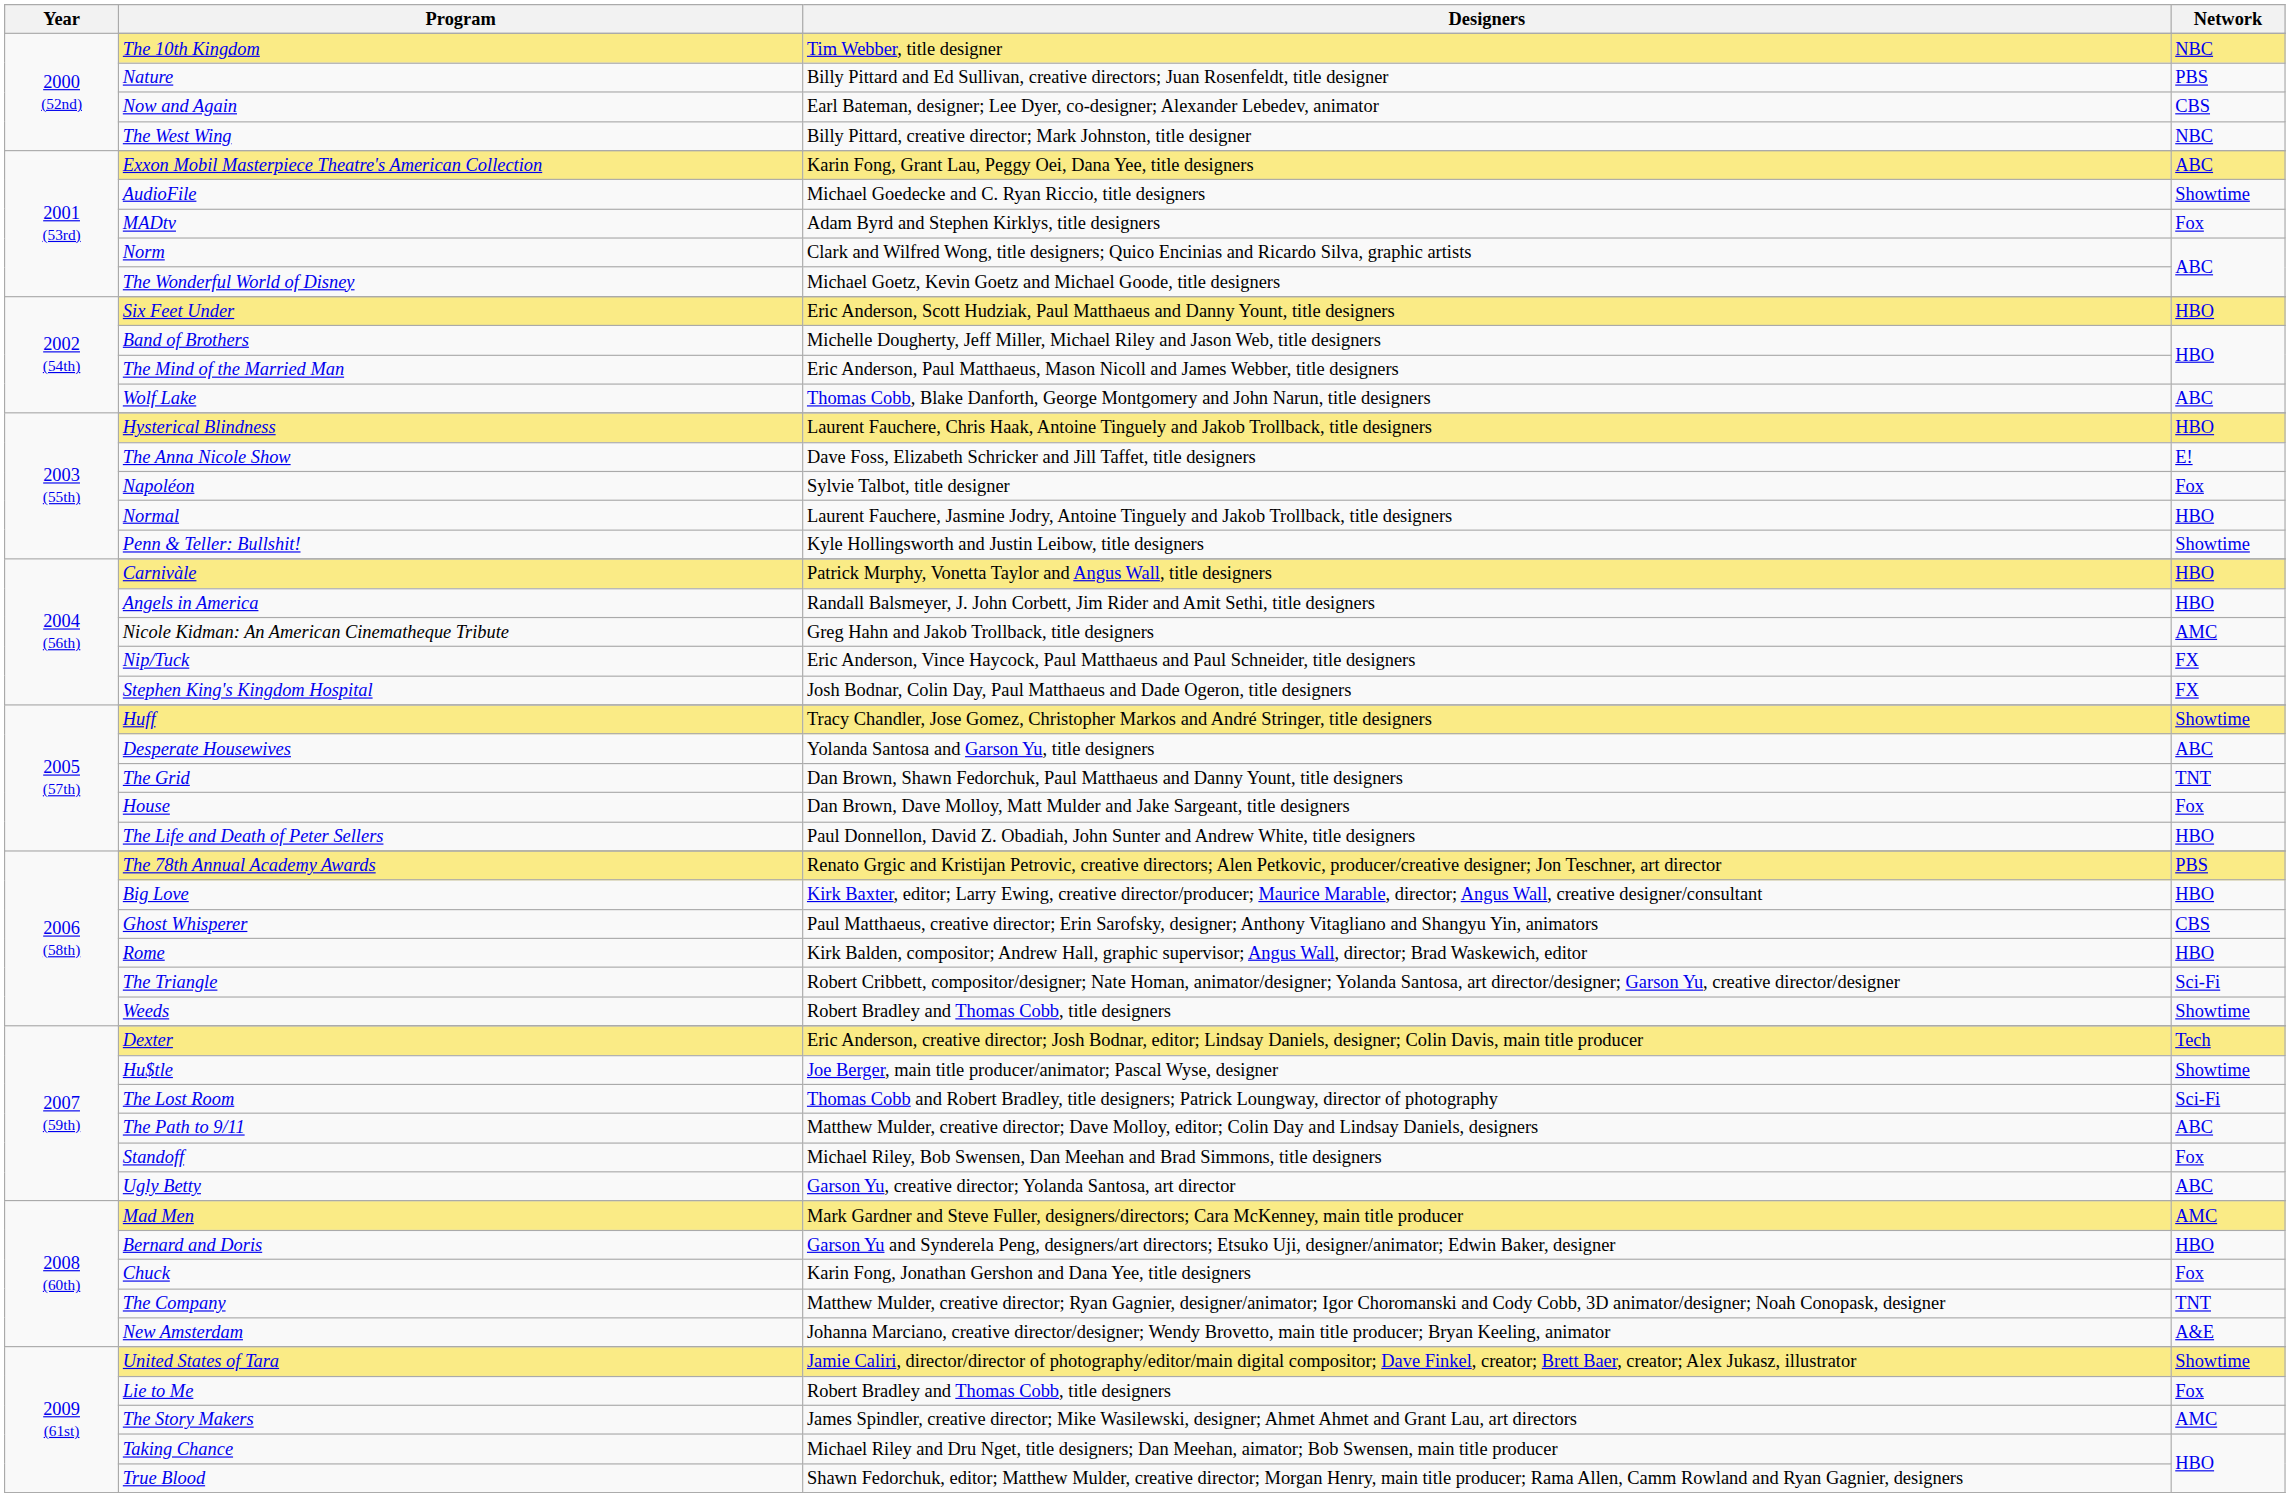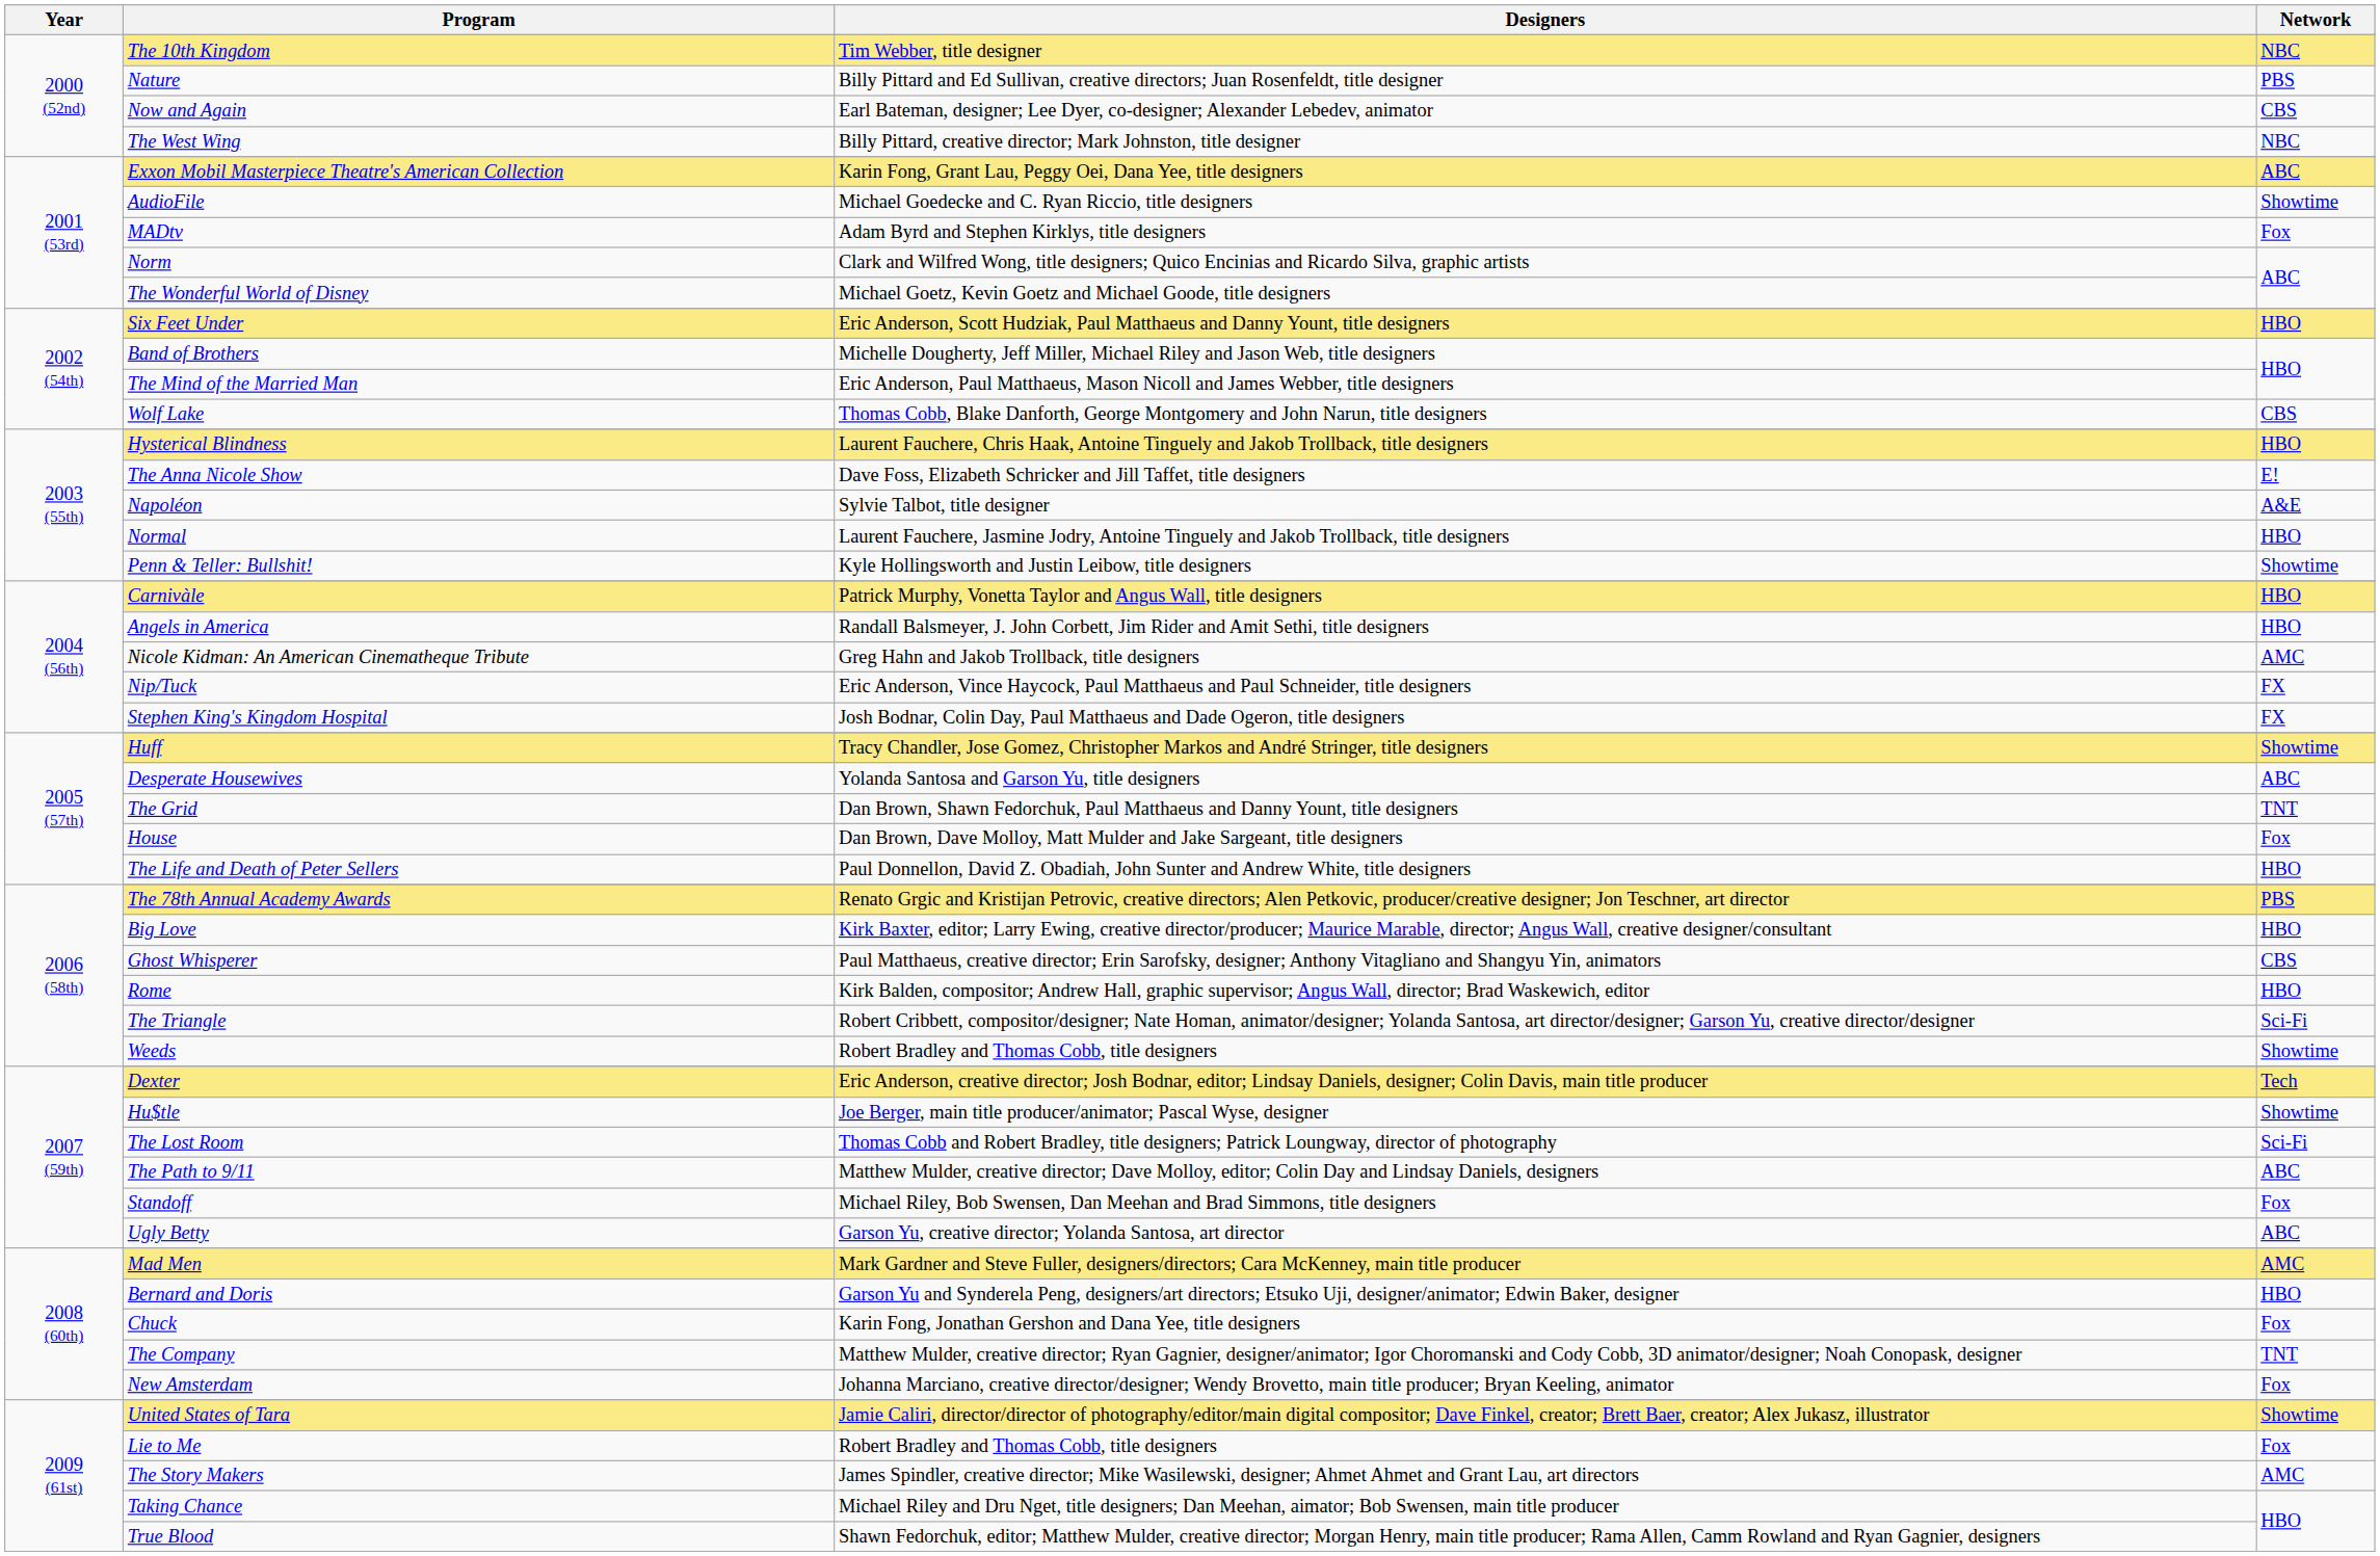Wolf Lake | Network: ABC -> CBS
Napoléon | Network: Fox -> A&E
New Amsterdam | Network: A&E -> Fox
